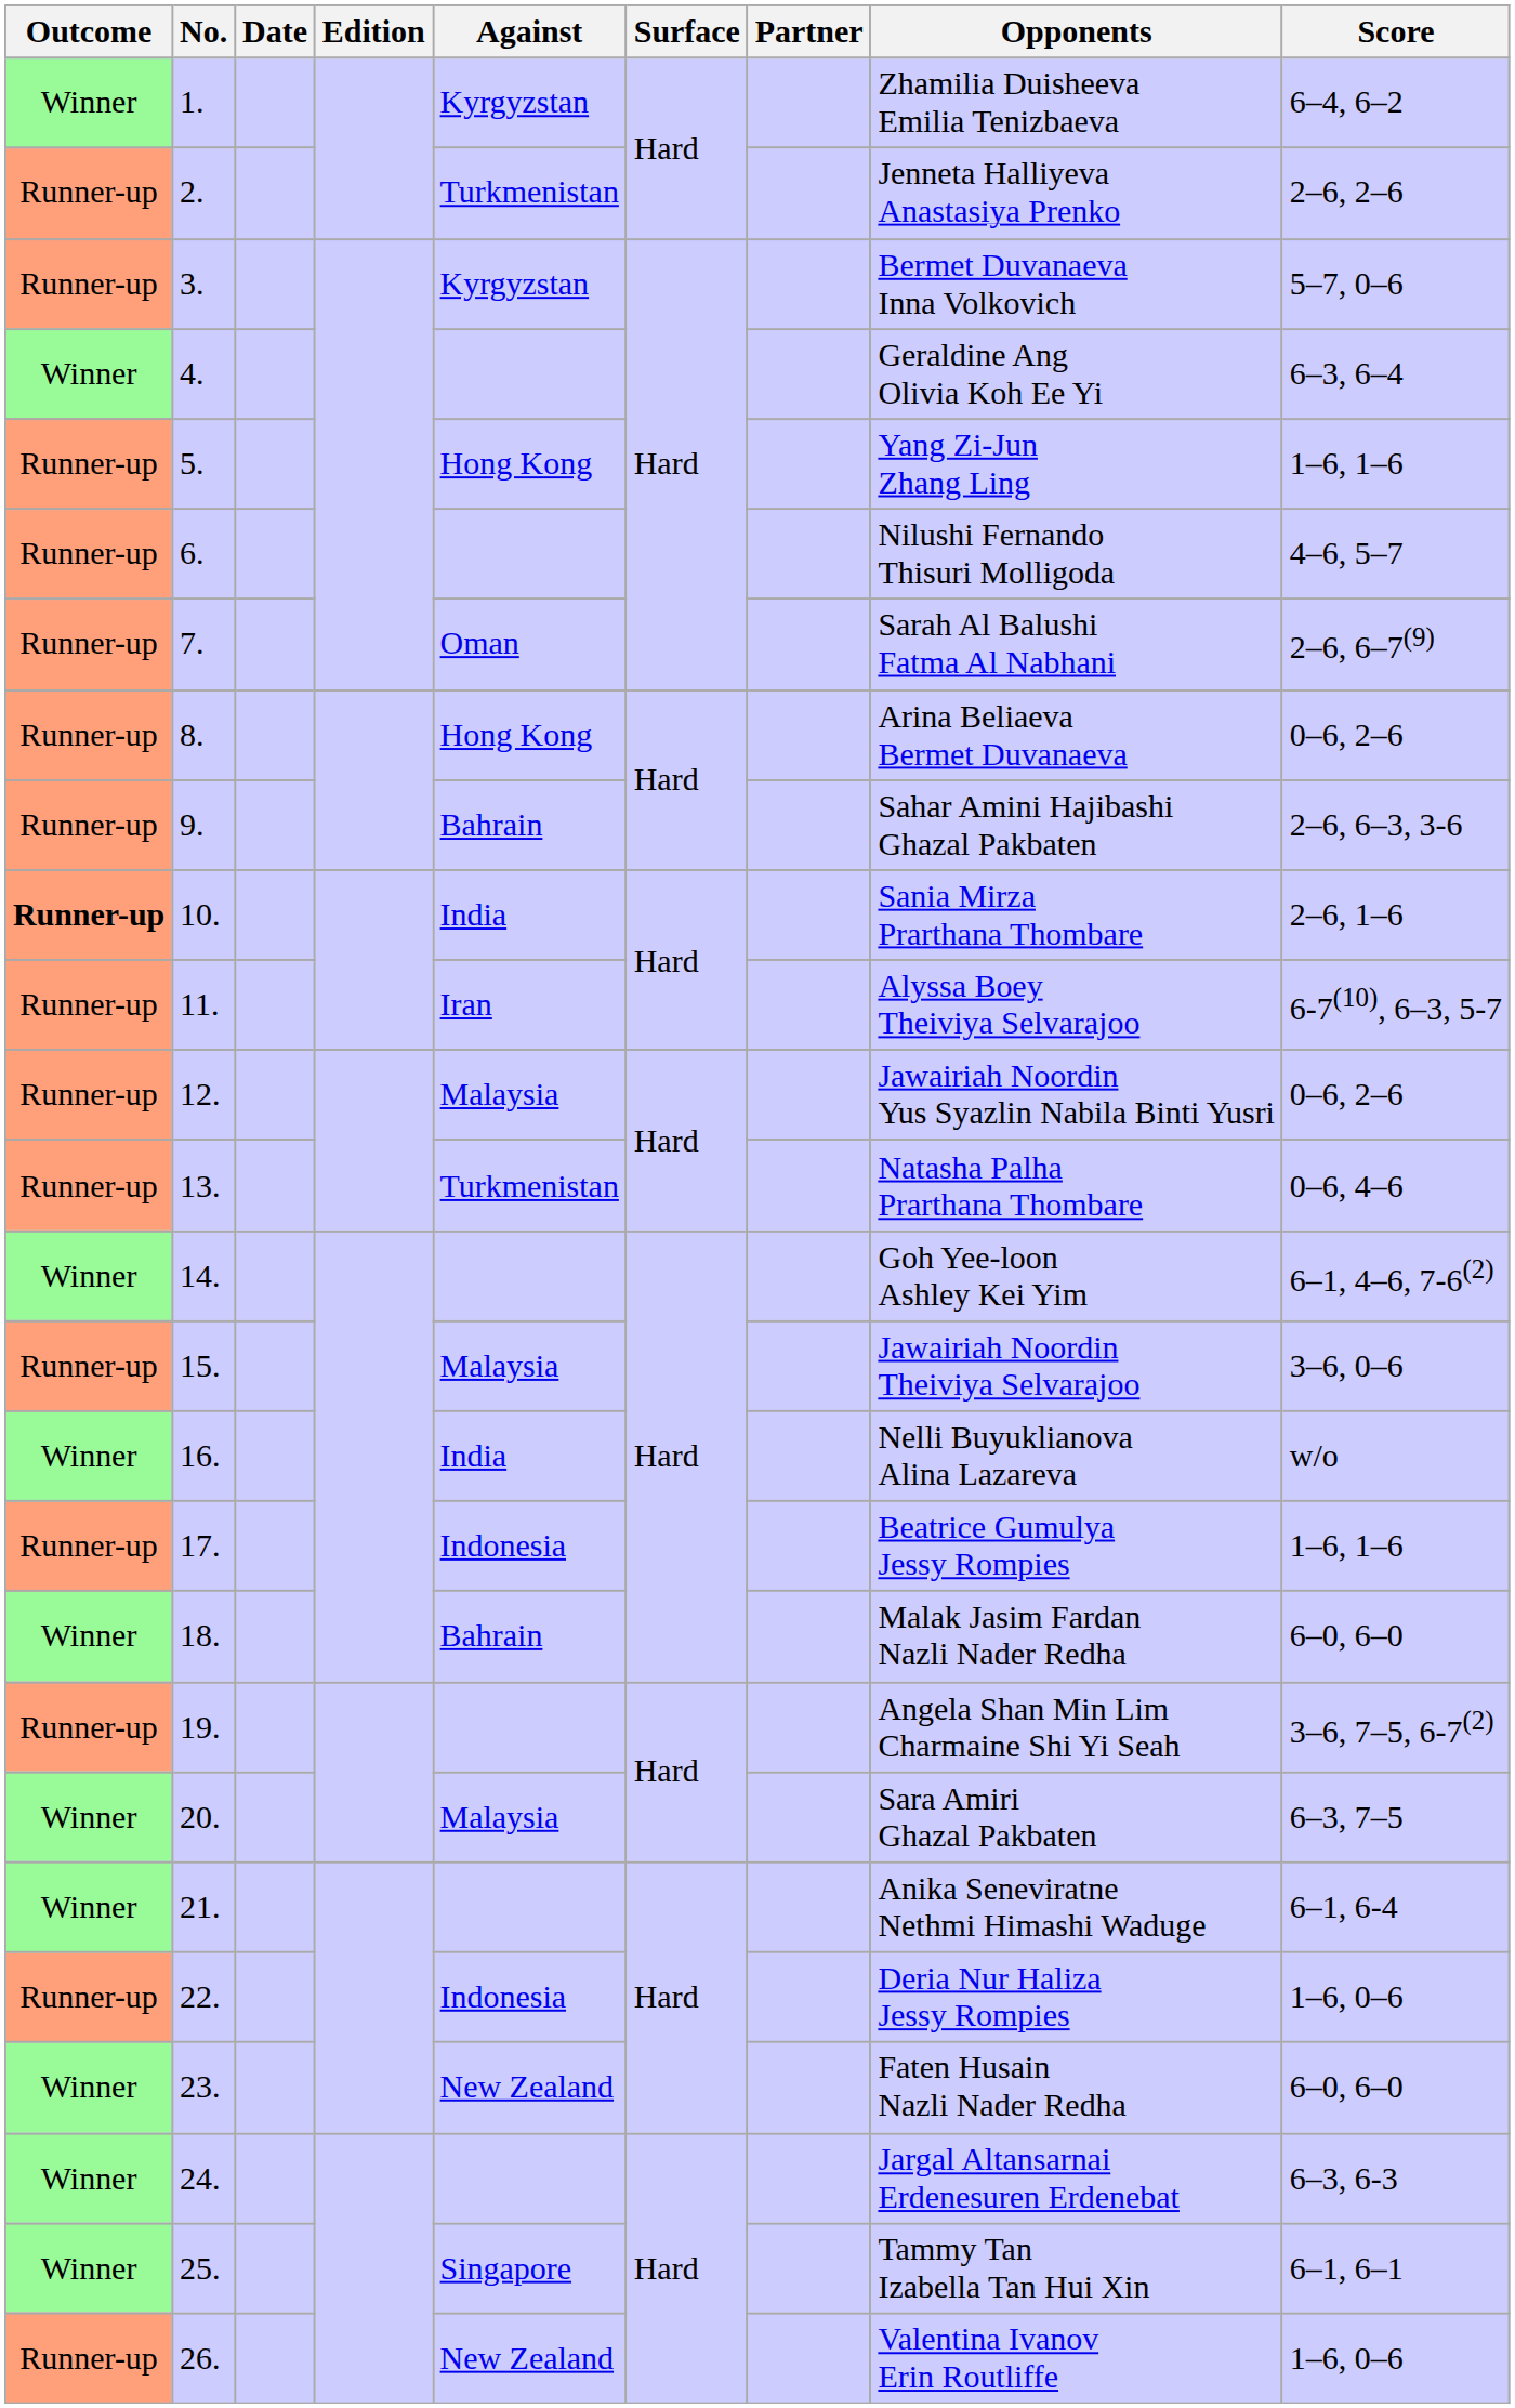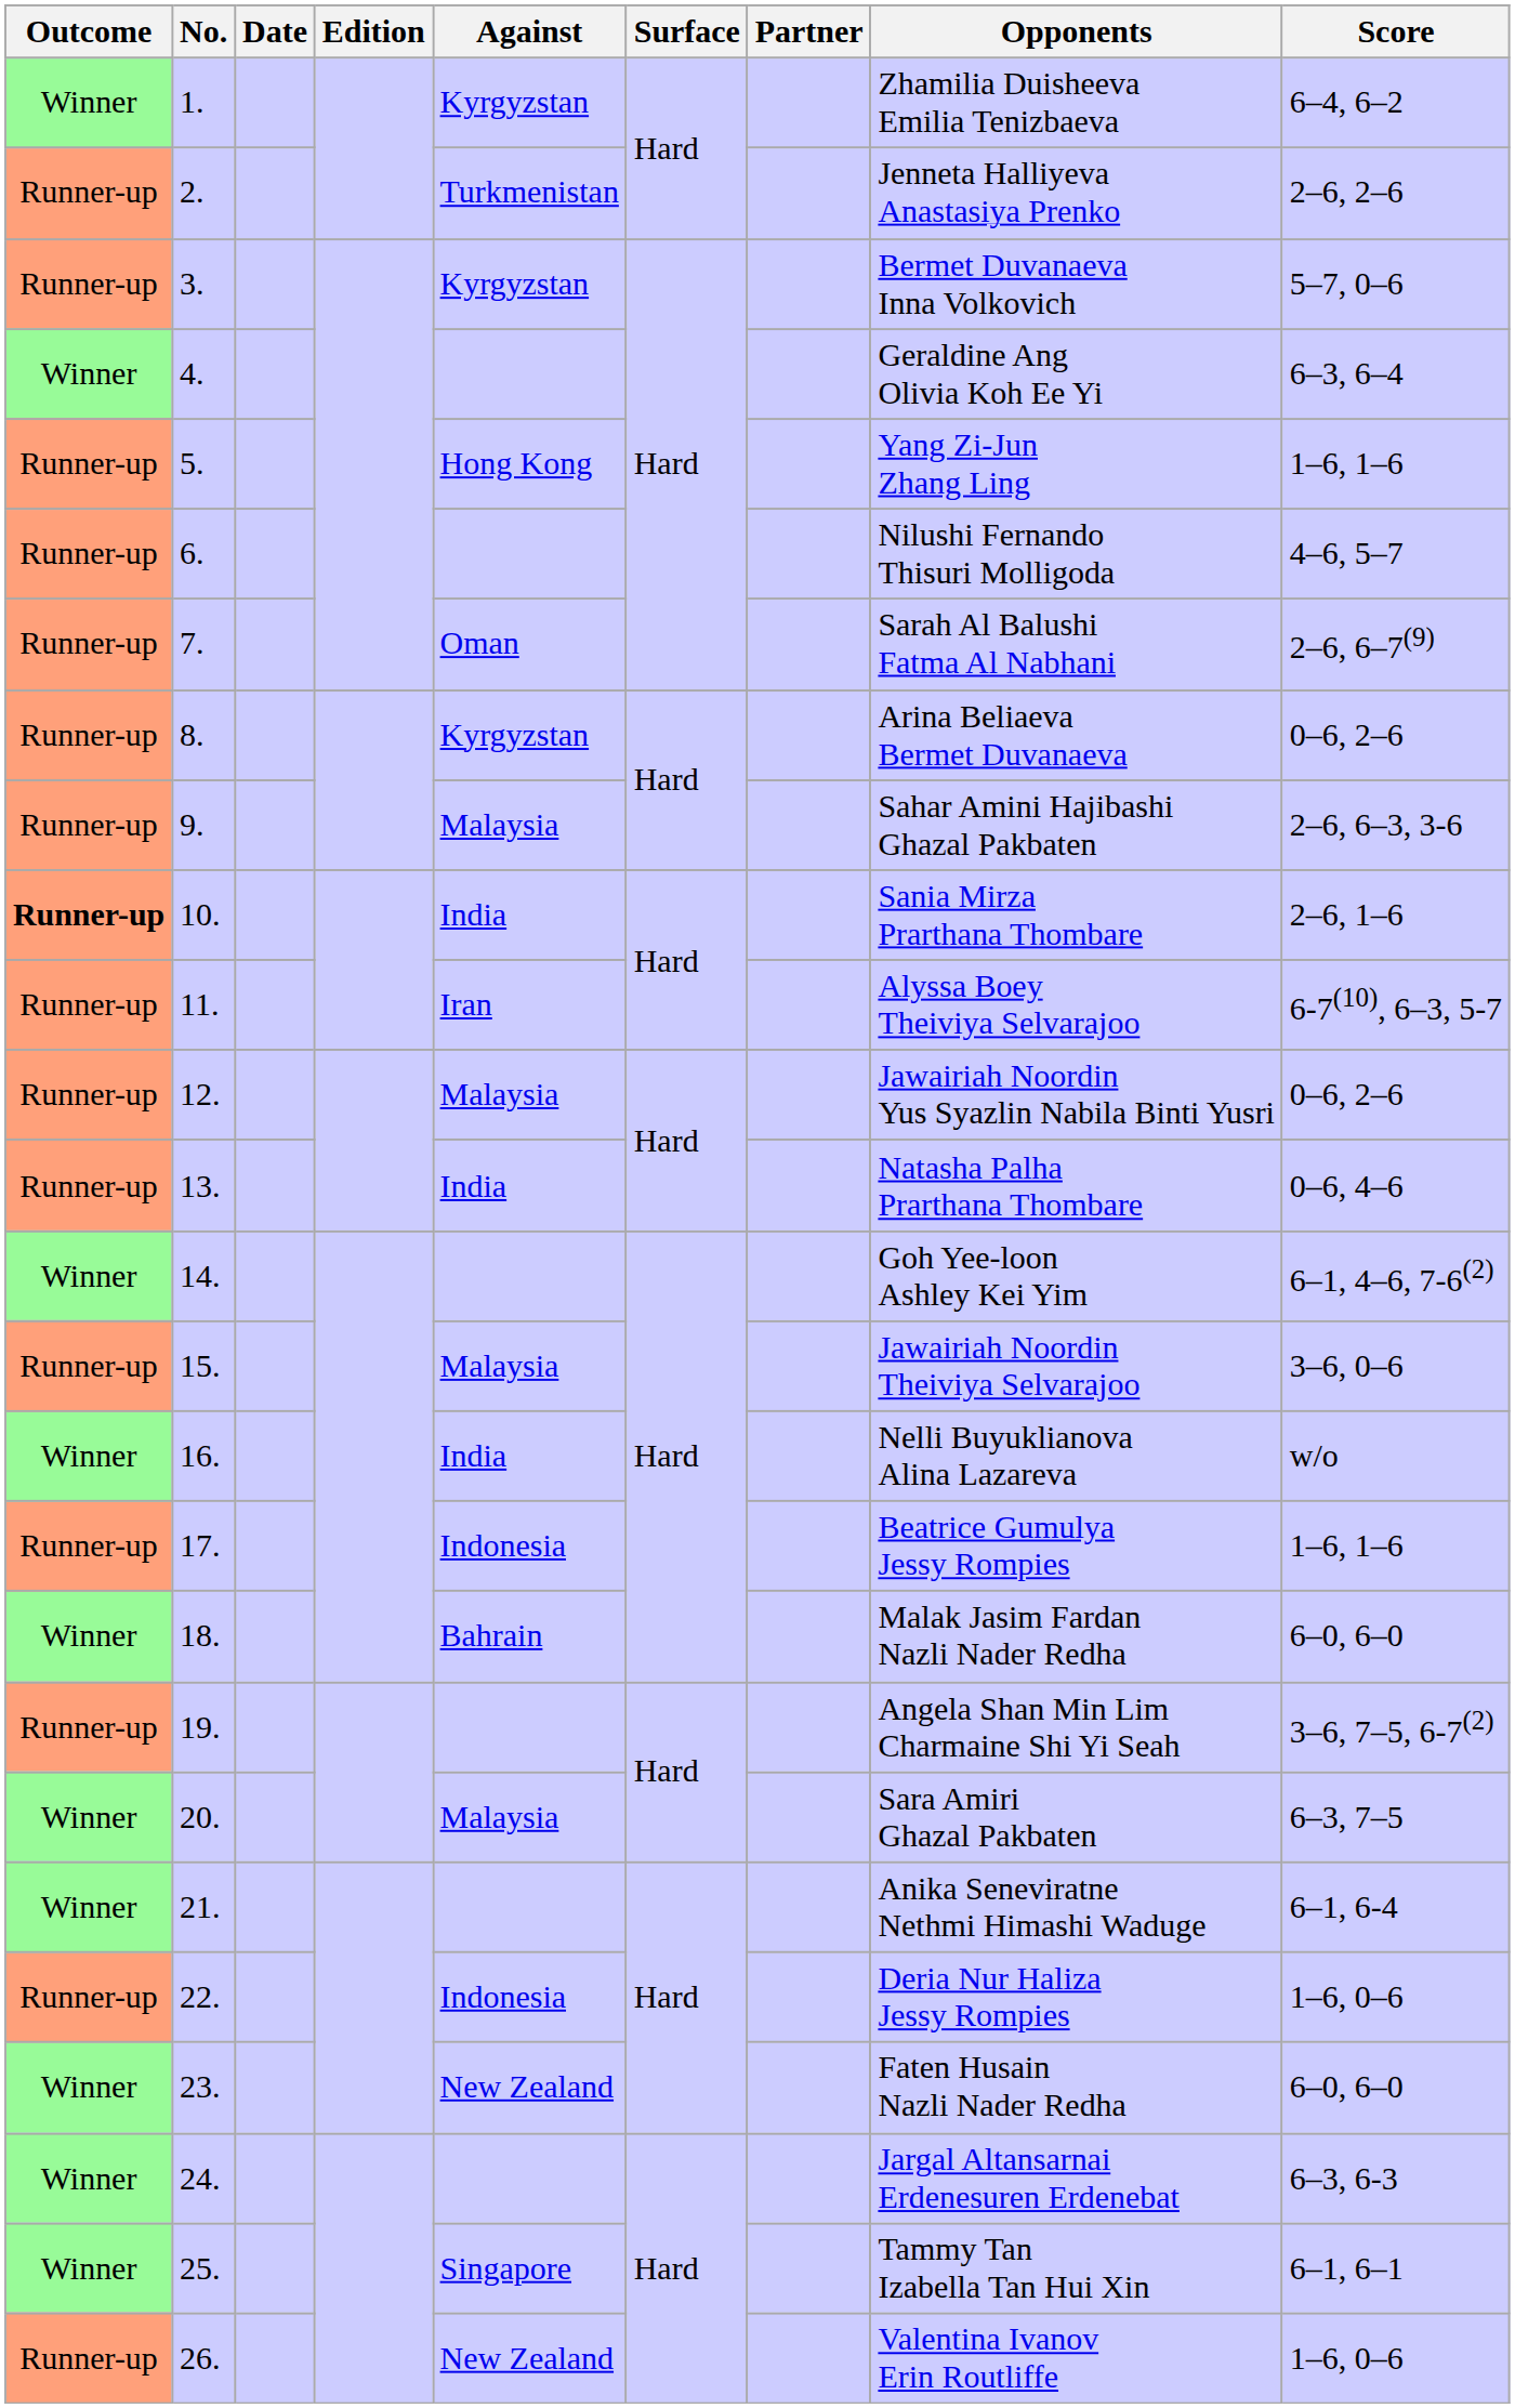8. | Against: Hong Kong -> Kyrgyzstan
9. | Against: Bahrain -> Malaysia
13. | Against: Turkmenistan -> India
